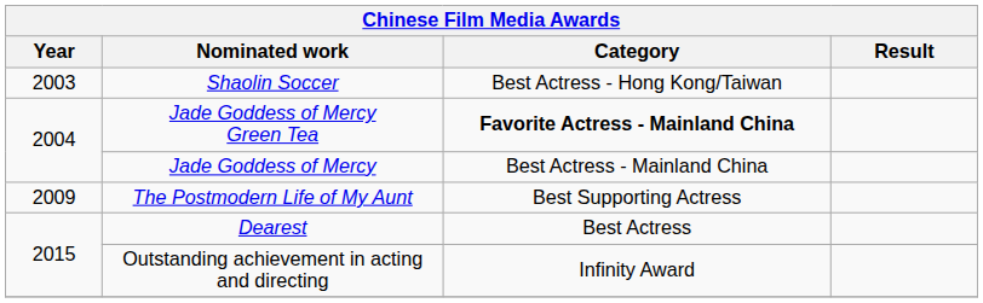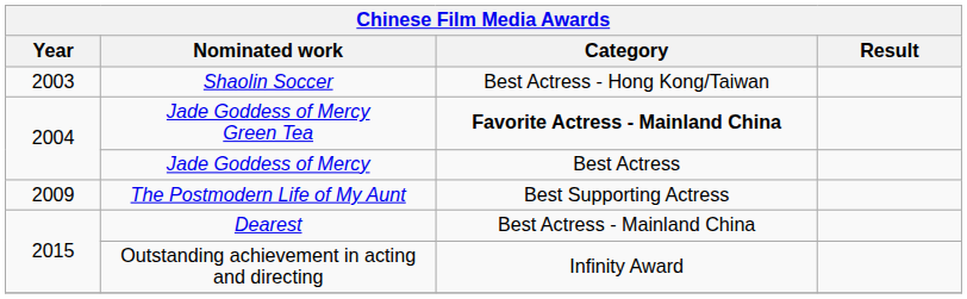Jade Goddess of Mercy | Category: Best Actress - Mainland China -> Best Actress
Dearest | Category: Best Actress -> Best Actress - Mainland China
